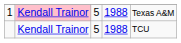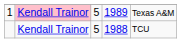1 | column 4: 1988 -> 1989
